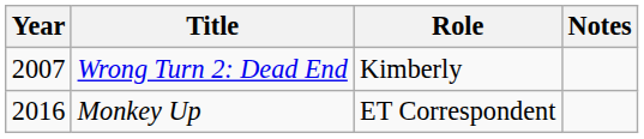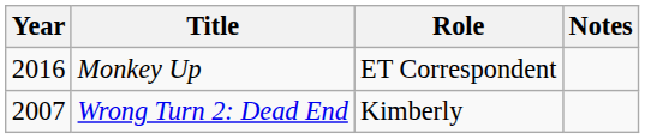rows swapped: Wrong Turn 2: Dead End <-> Monkey Up
